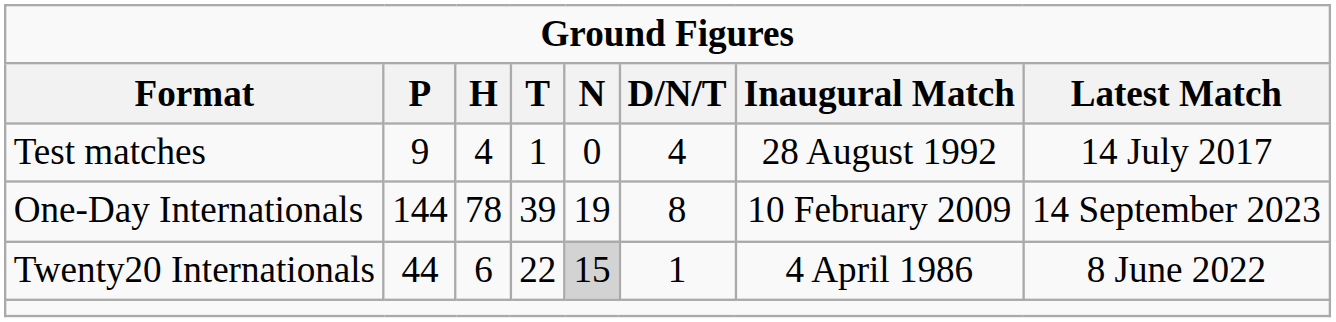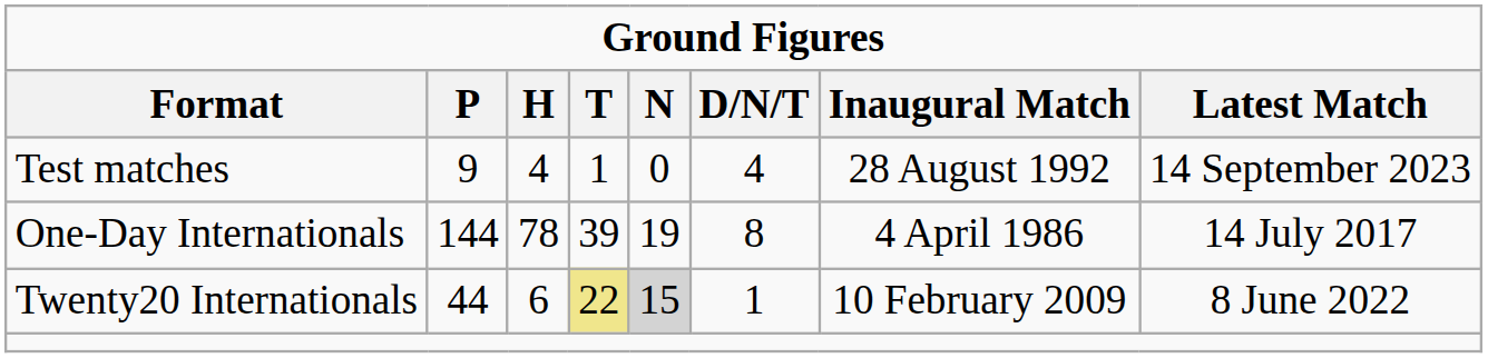Test matches | Latest Match: 14 July 2017 -> 14 September 2023
One-Day Internationals | Inaugural Match: 10 February 2009 -> 4 April 1986
One-Day Internationals | Latest Match: 14 September 2023 -> 14 July 2017
Twenty20 Internationals | T: no background -> khaki background
Twenty20 Internationals | Inaugural Match: 4 April 1986 -> 10 February 2009
